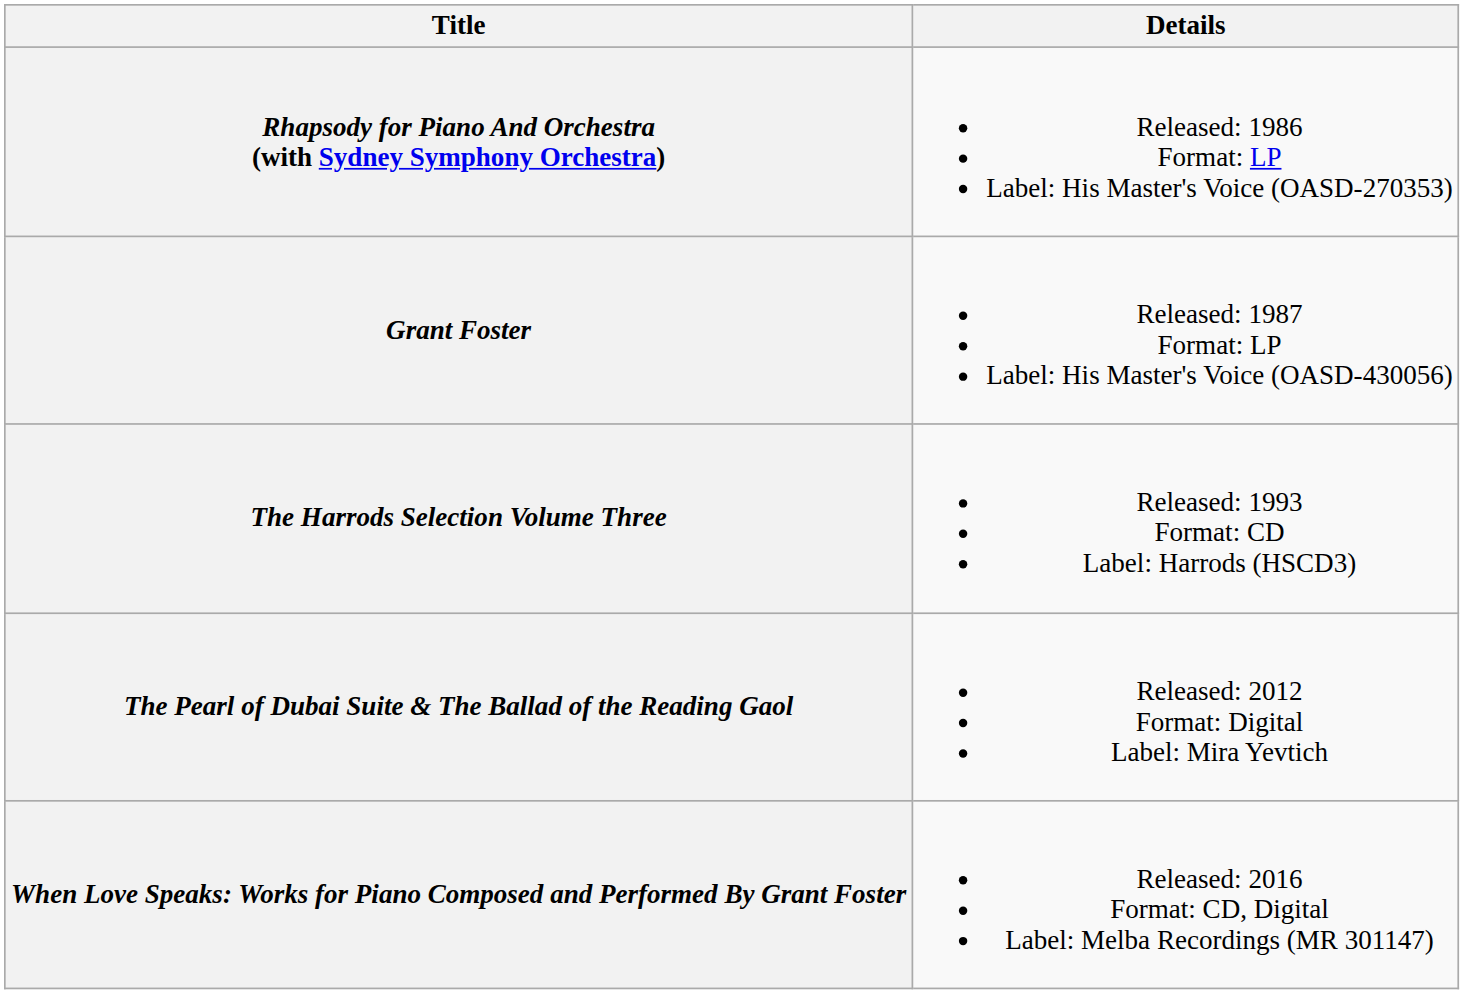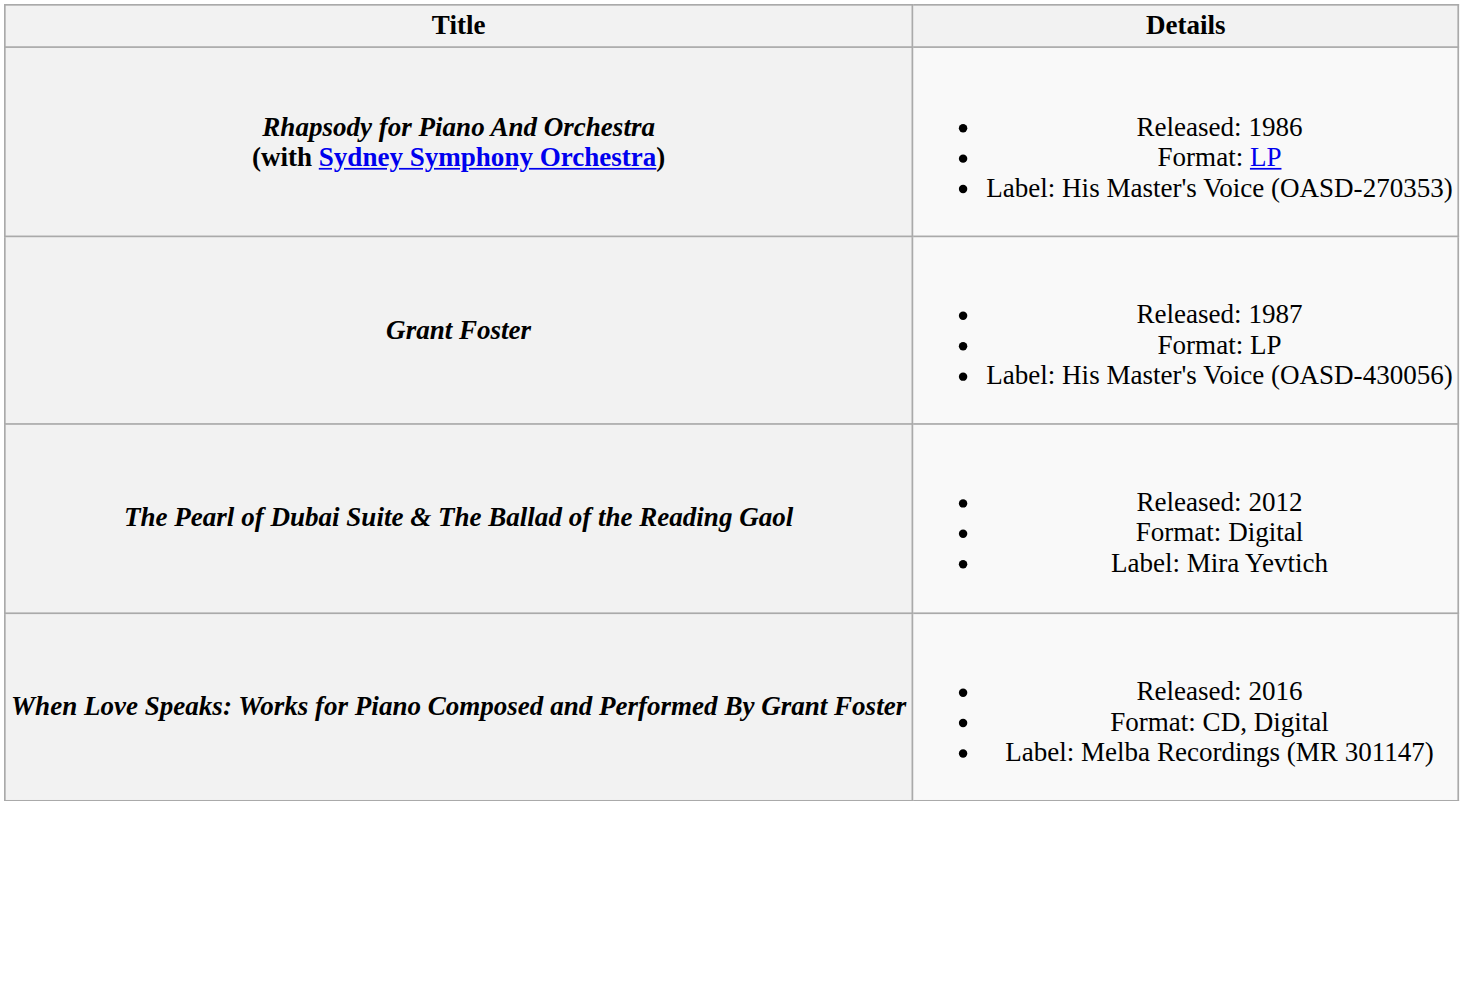- row: The Harrods Selection Volume Three | Released: 1993 Format: CD Label: Harrods (HSCD3)
